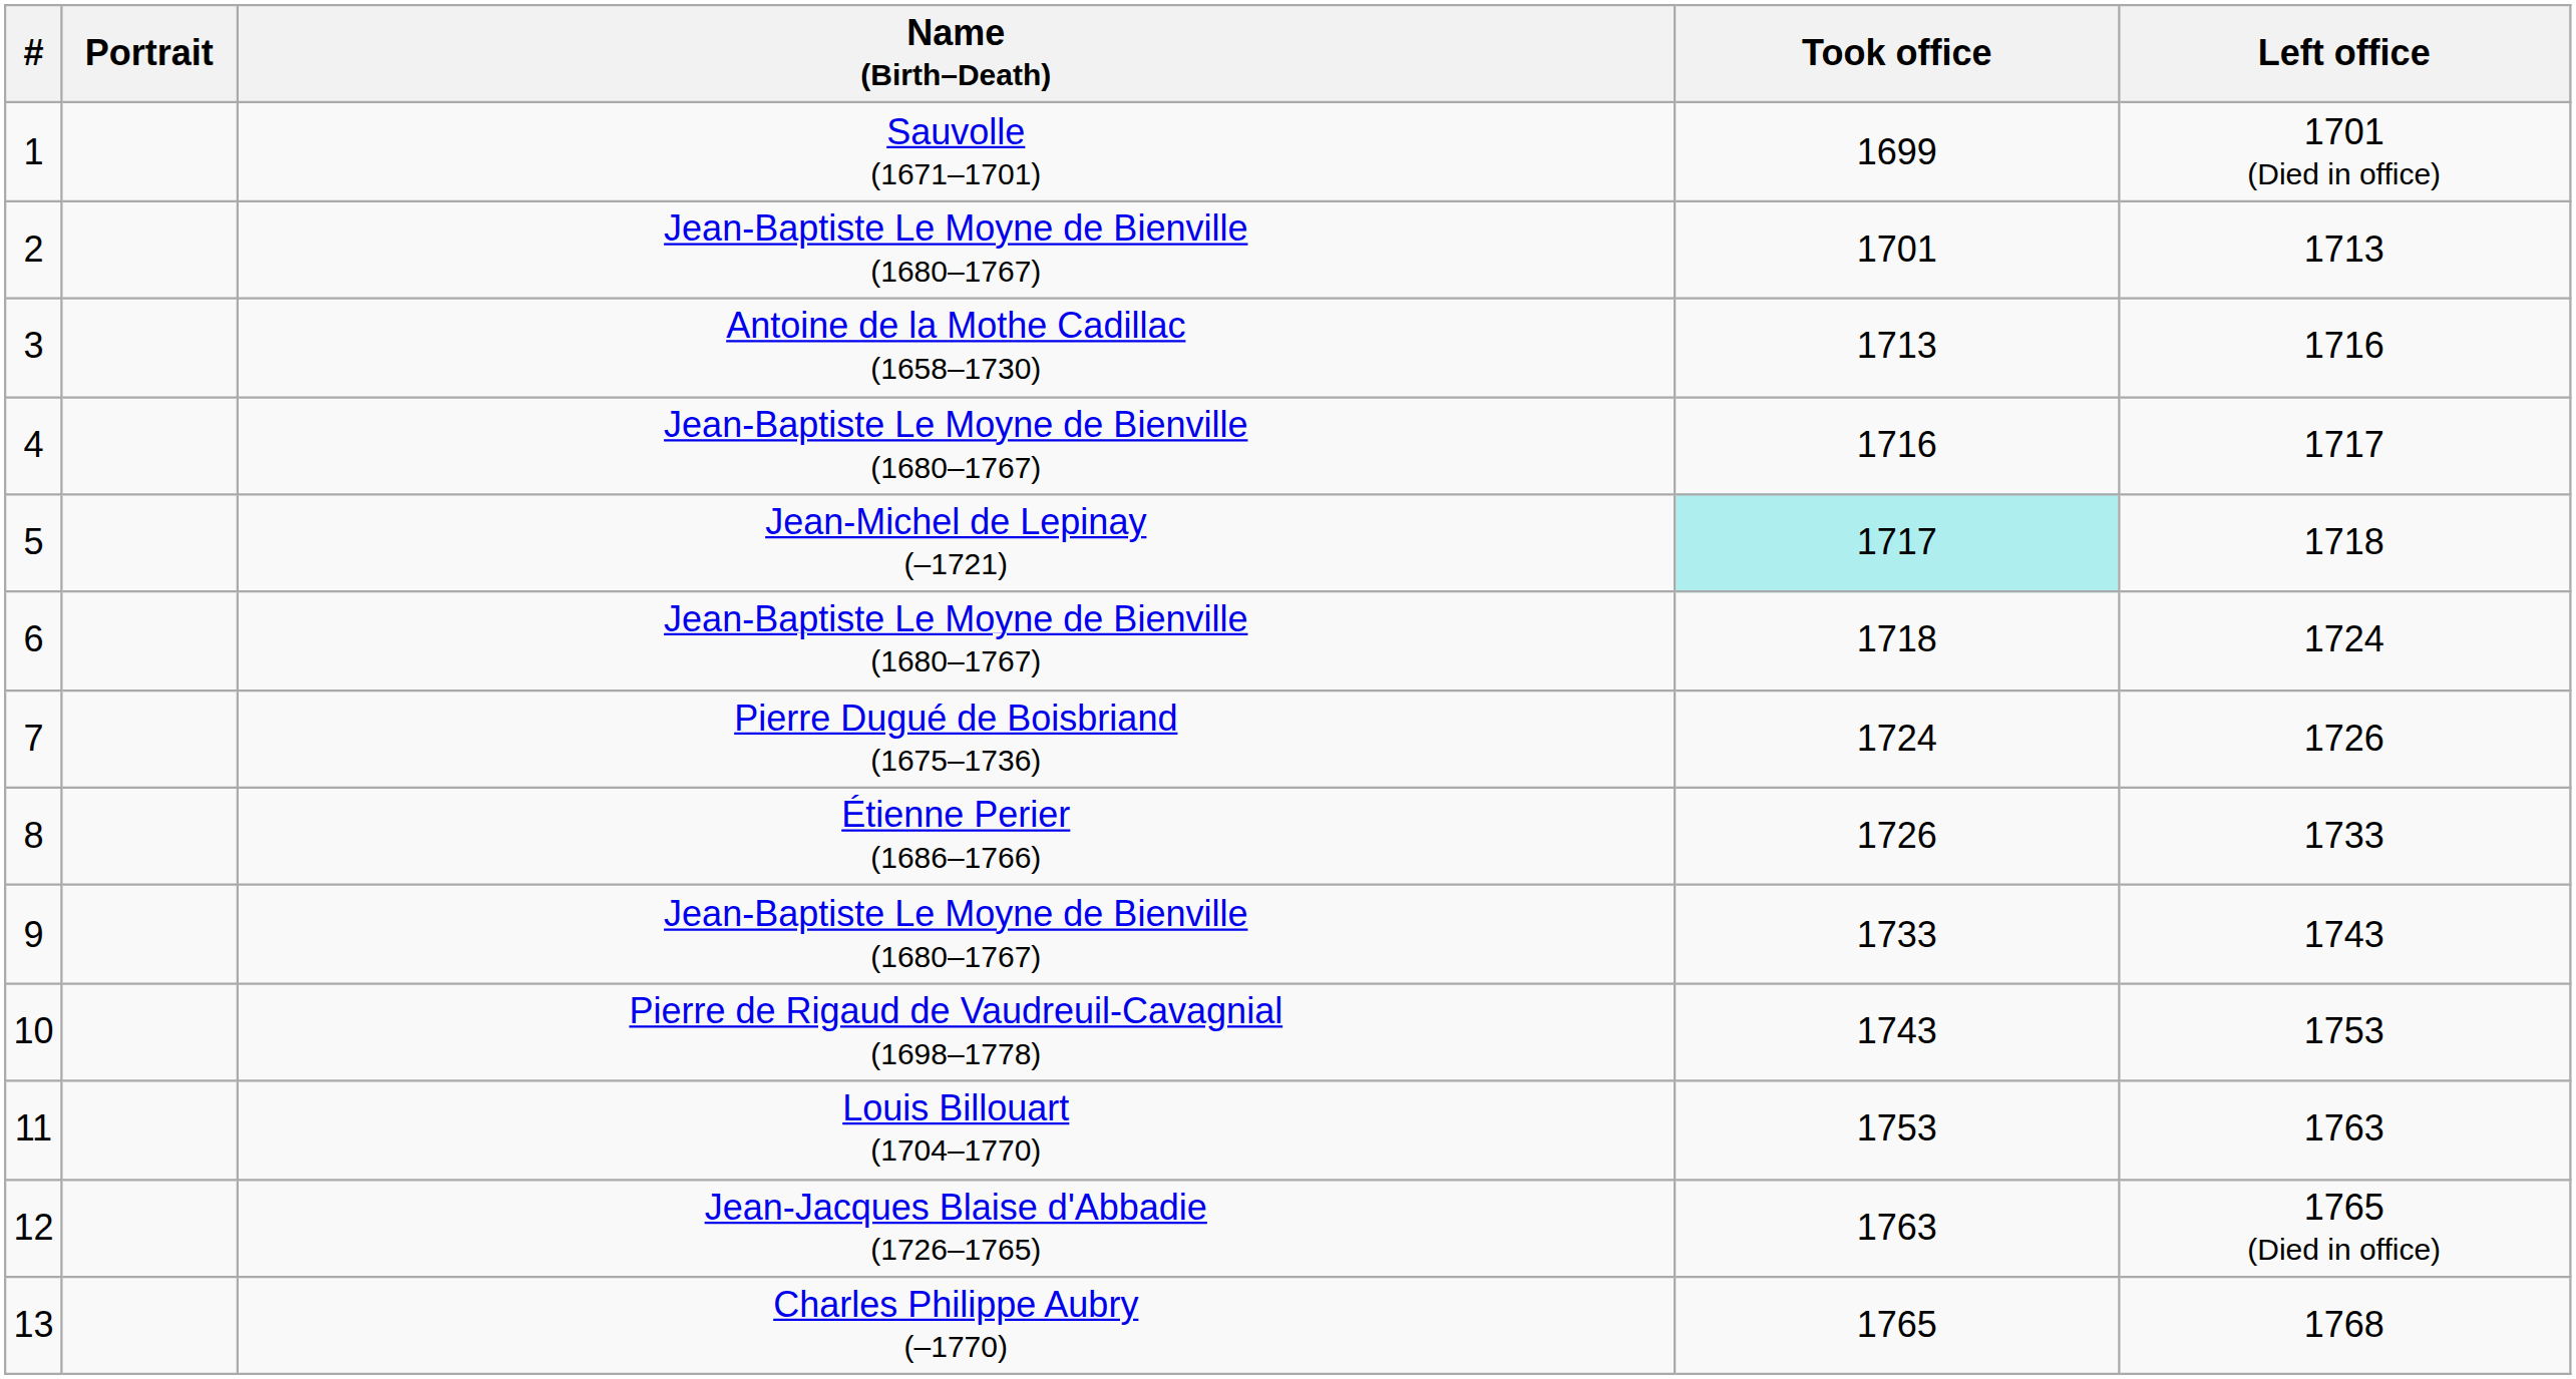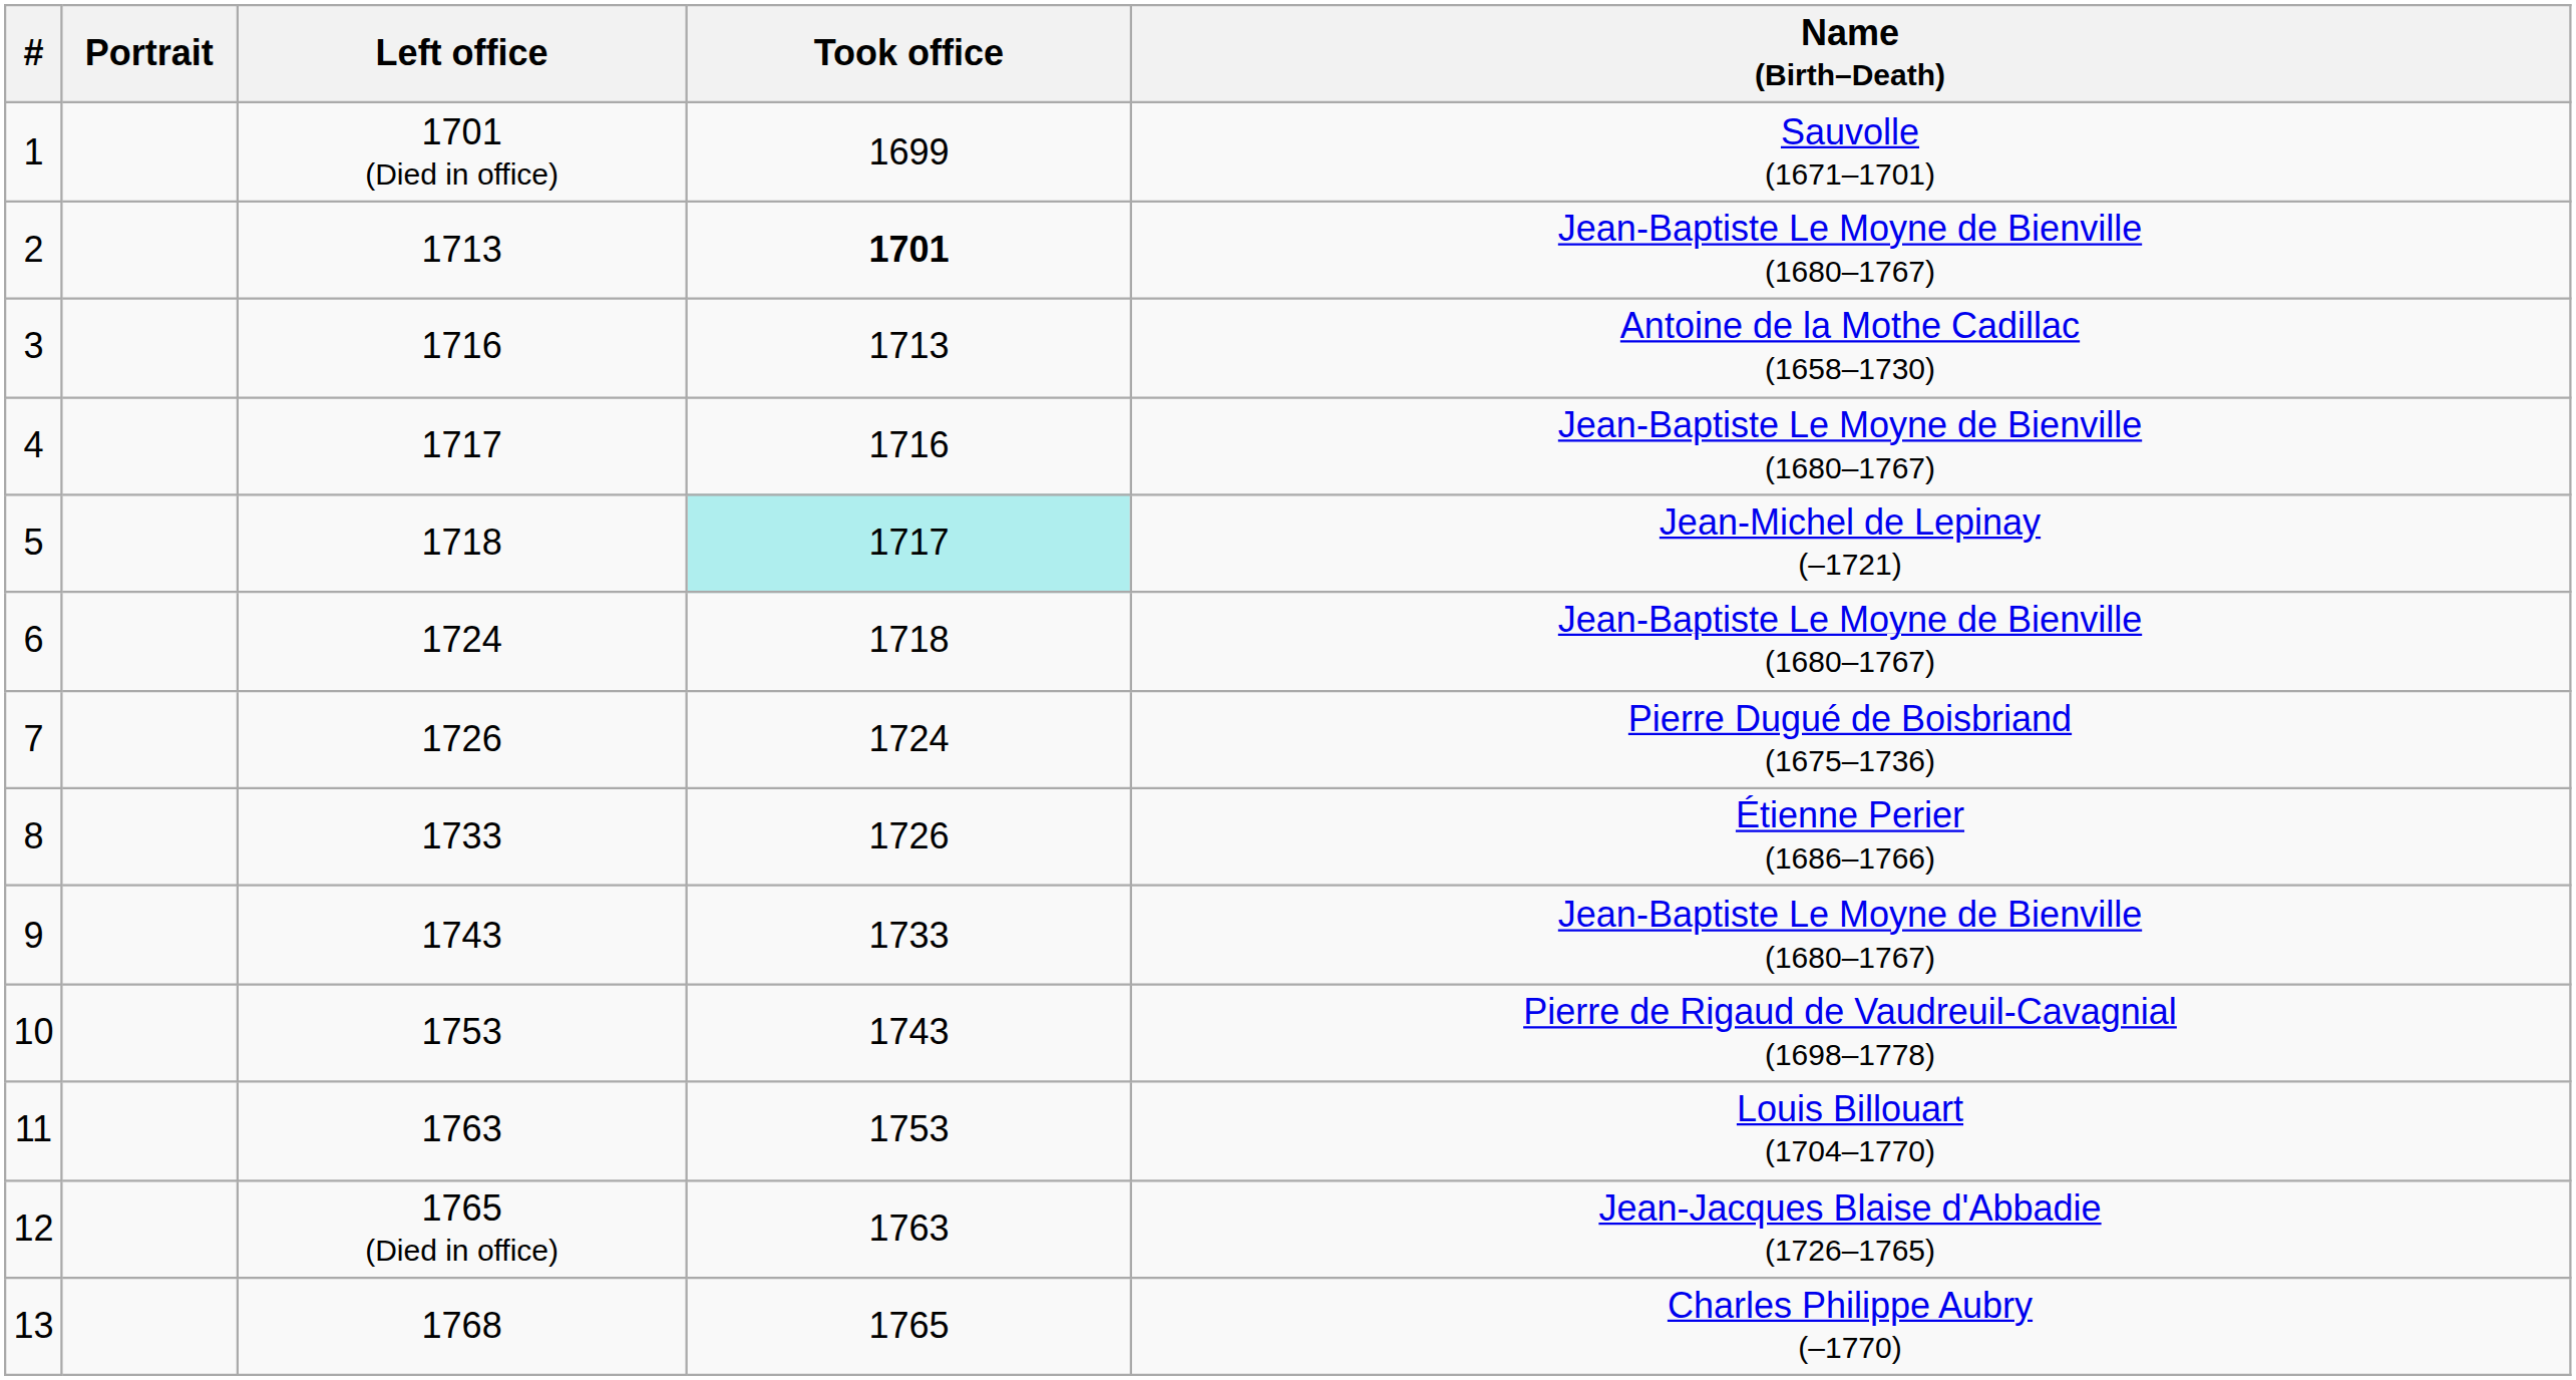columns swapped: Name (Birth–Death) <-> Left office
2 | Took office: normal -> bold
